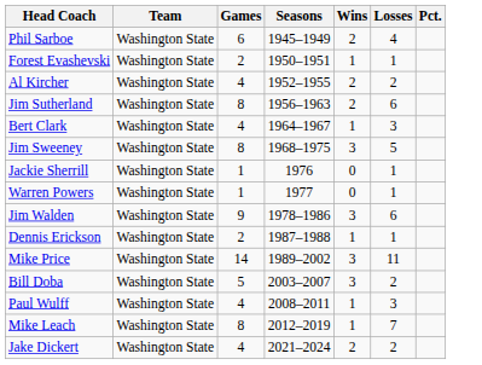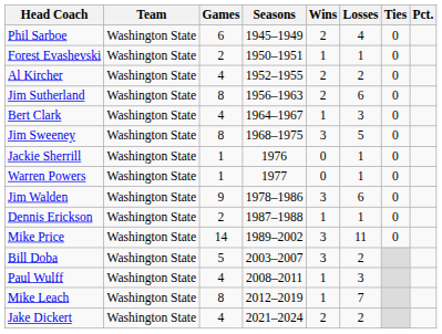+ column: Ties | 0 | 0 | 0 | 0 | 0 | 0 | 0 | 0 | 0 | 0 | 0
